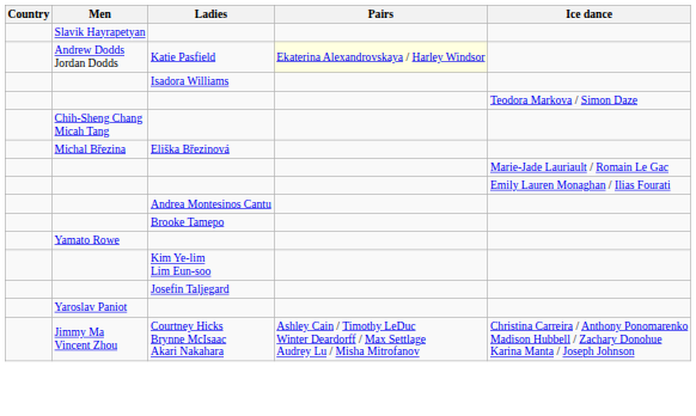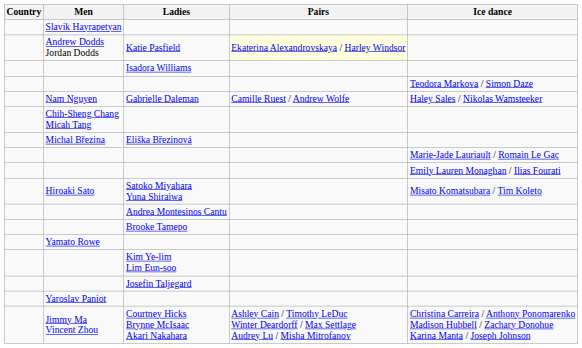+ row: Nam Nguyen | Gabrielle Daleman | Camille Ruest / Andrew Wolfe | Haley Sales / Nikolas Wamsteeker
+ row: Hiroaki Sato | Satoko Miyahara Yuna Shiraiwa | Misato Komatsubara / Tim Koleto
